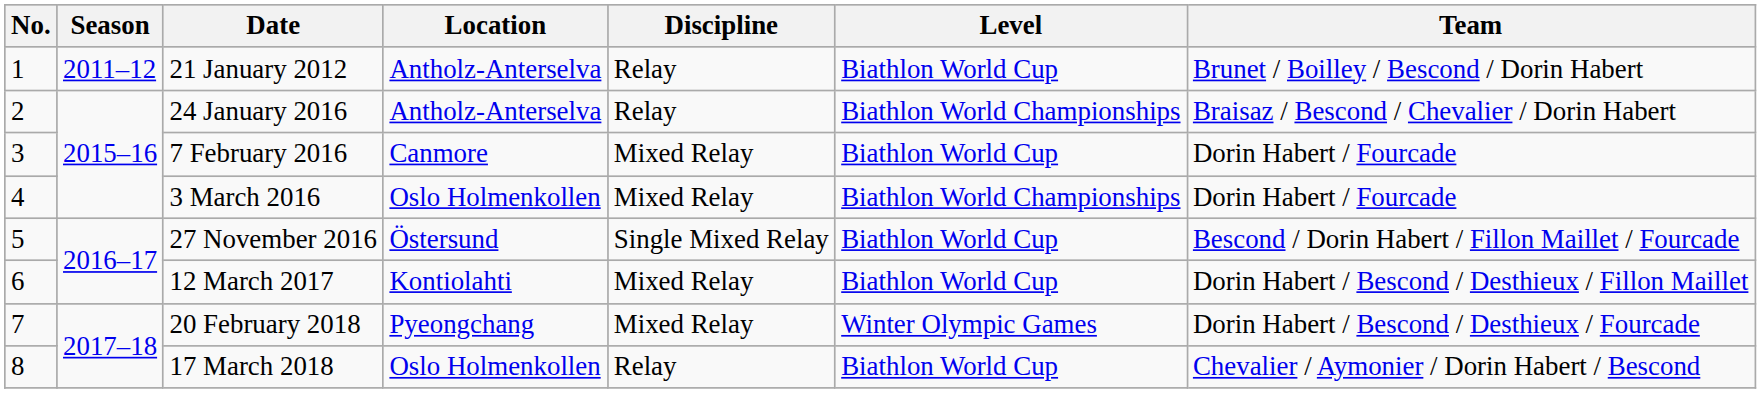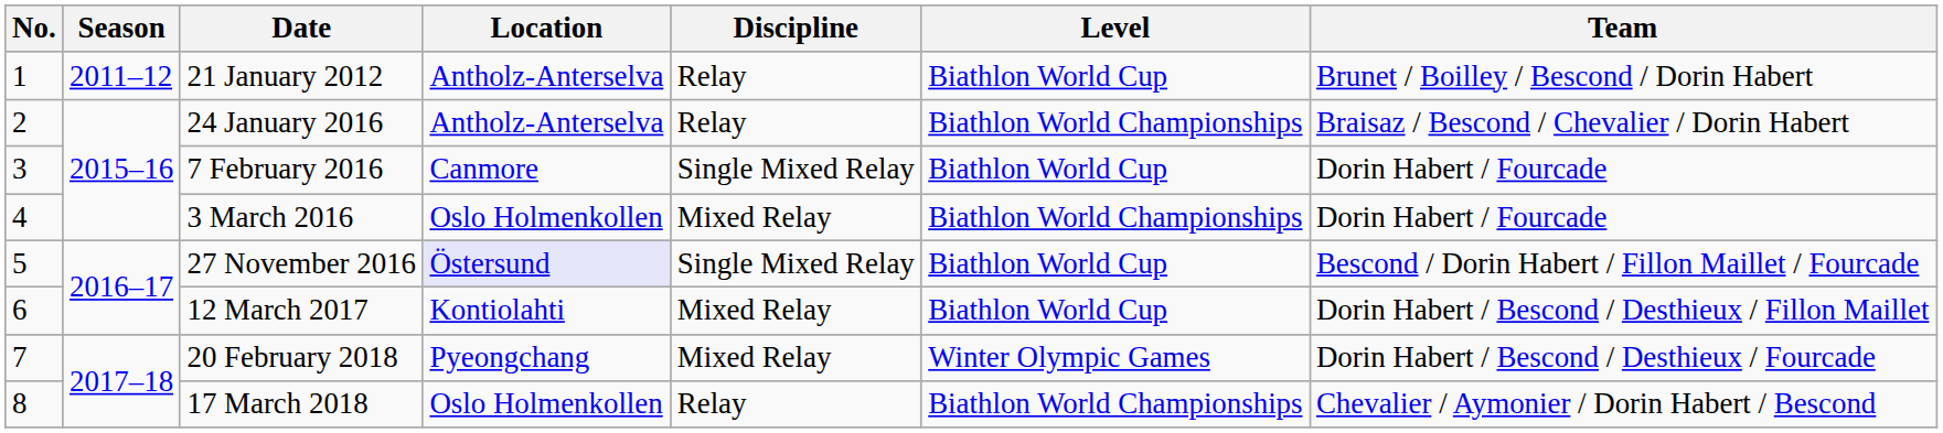7 February 2016 | Discipline: Mixed Relay -> Single Mixed Relay
27 November 2016 | Location: no background -> lavender background
17 March 2018 | Level: Biathlon World Cup -> Biathlon World Championships
